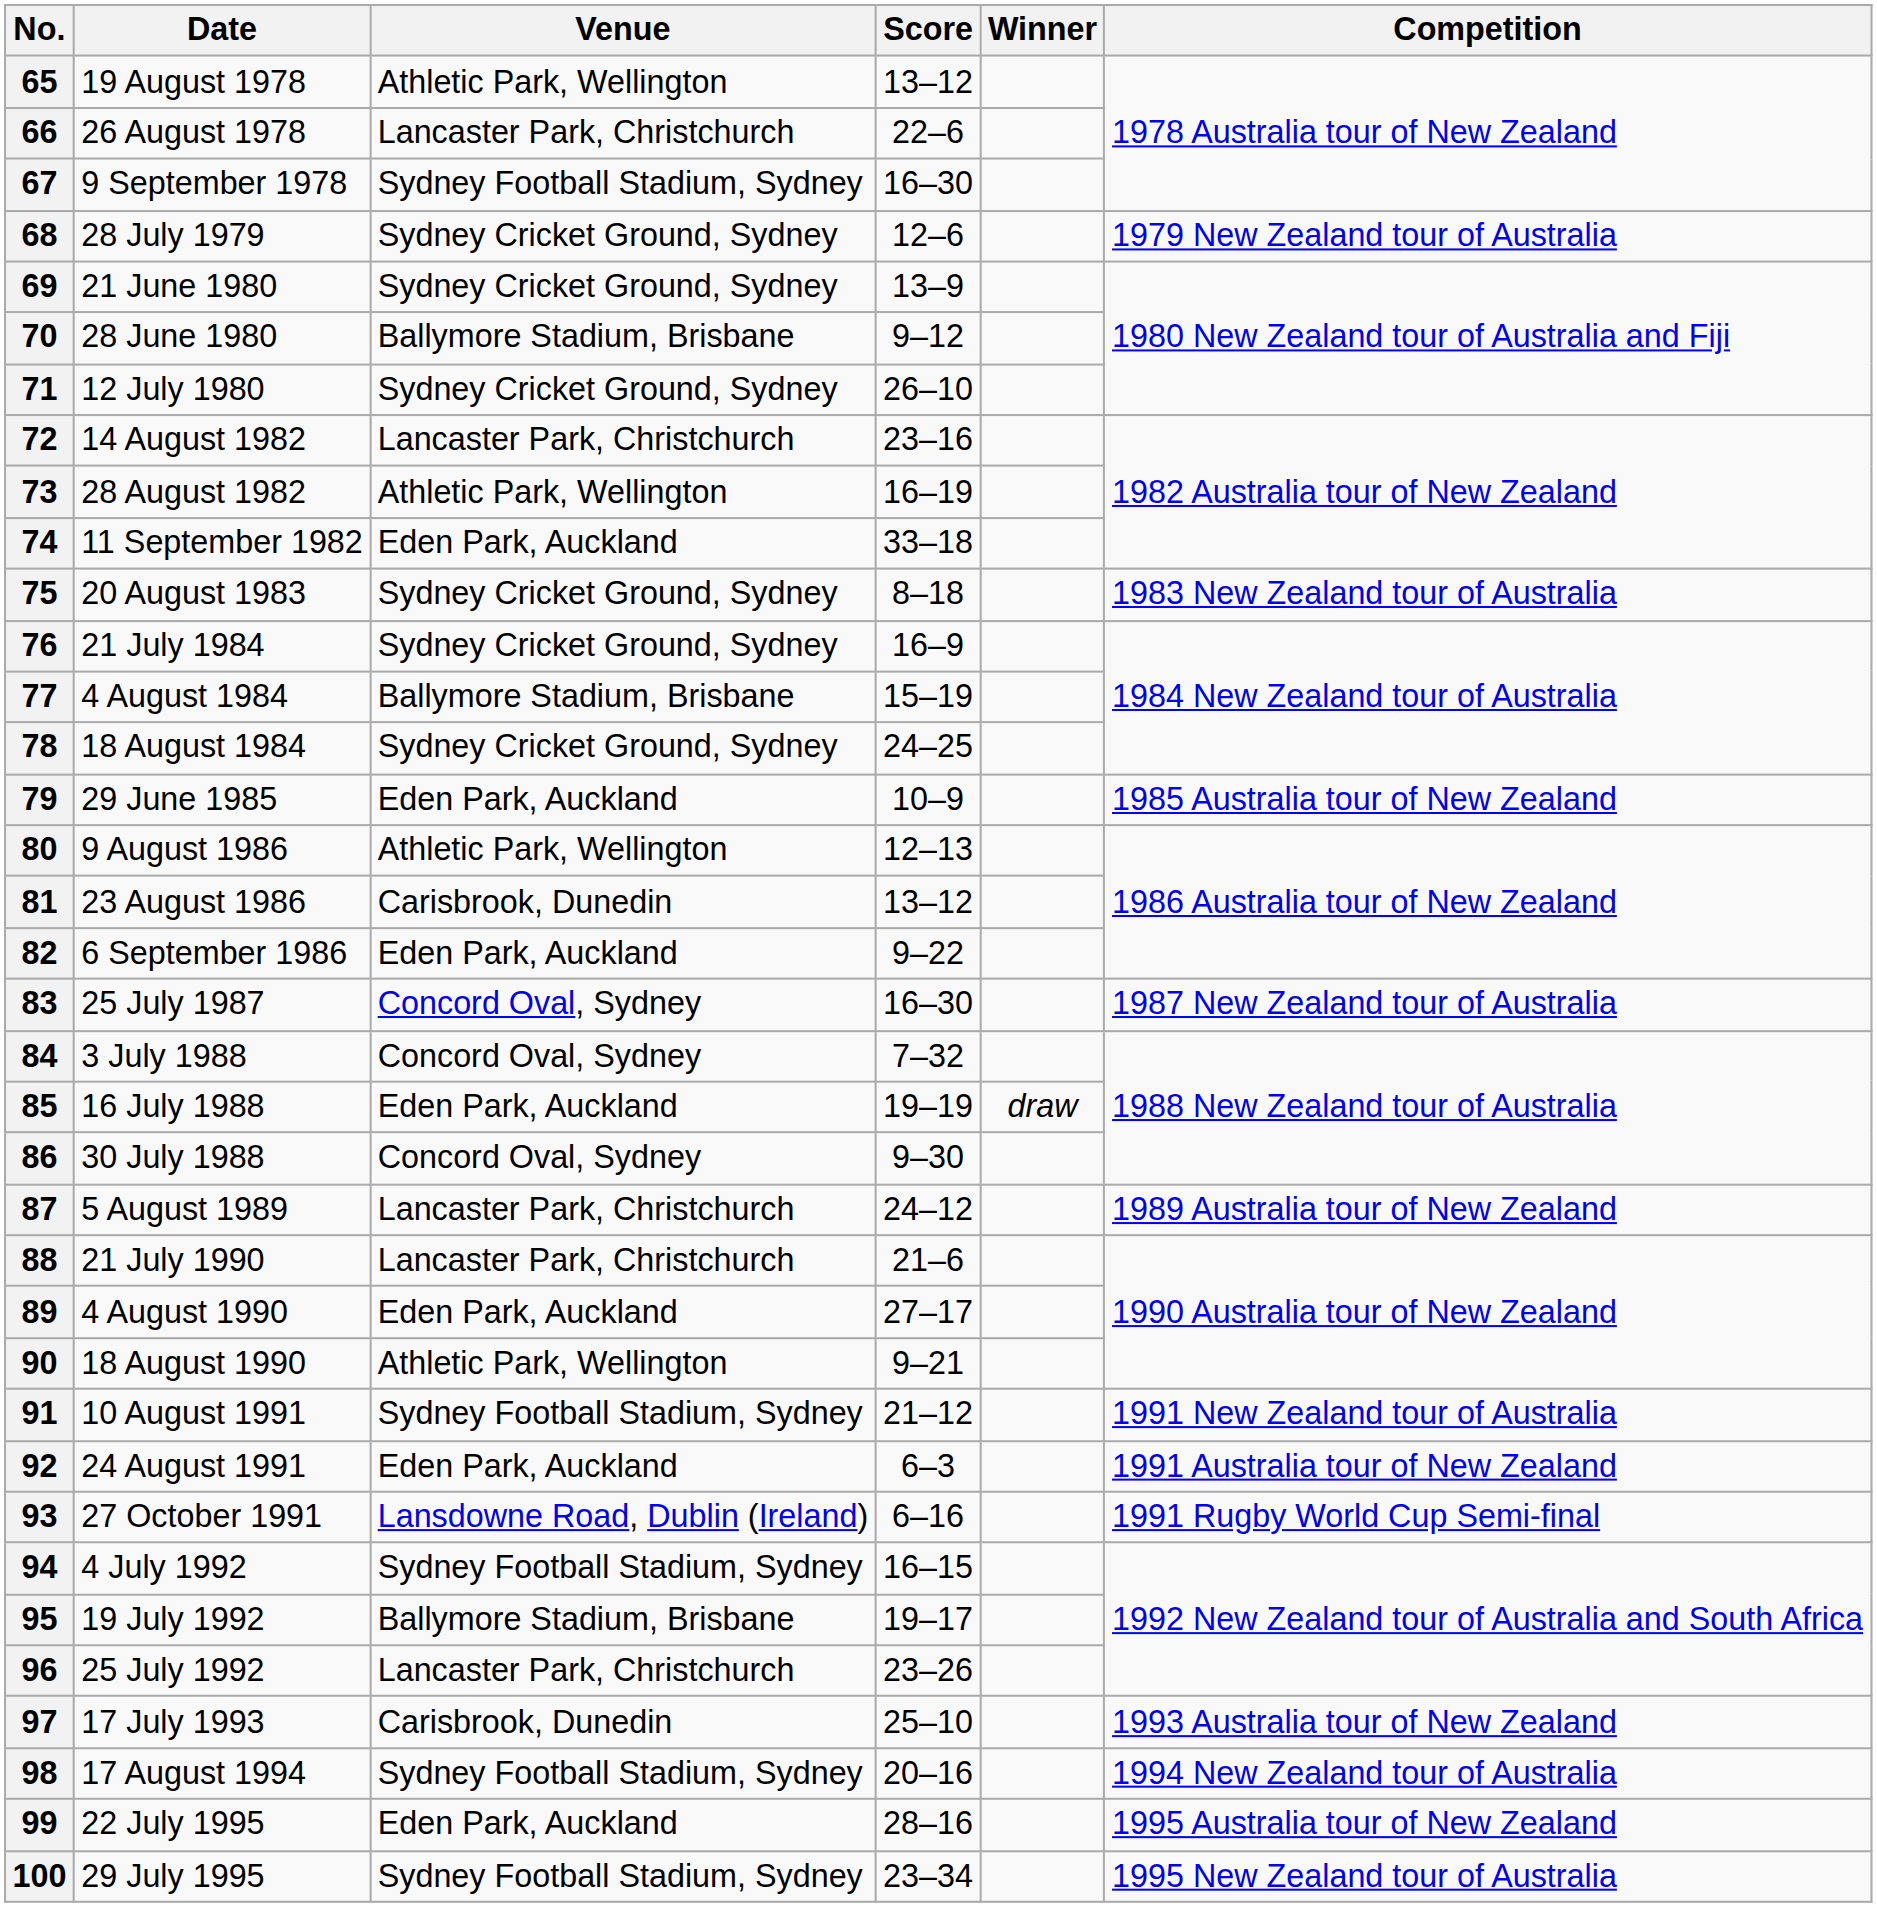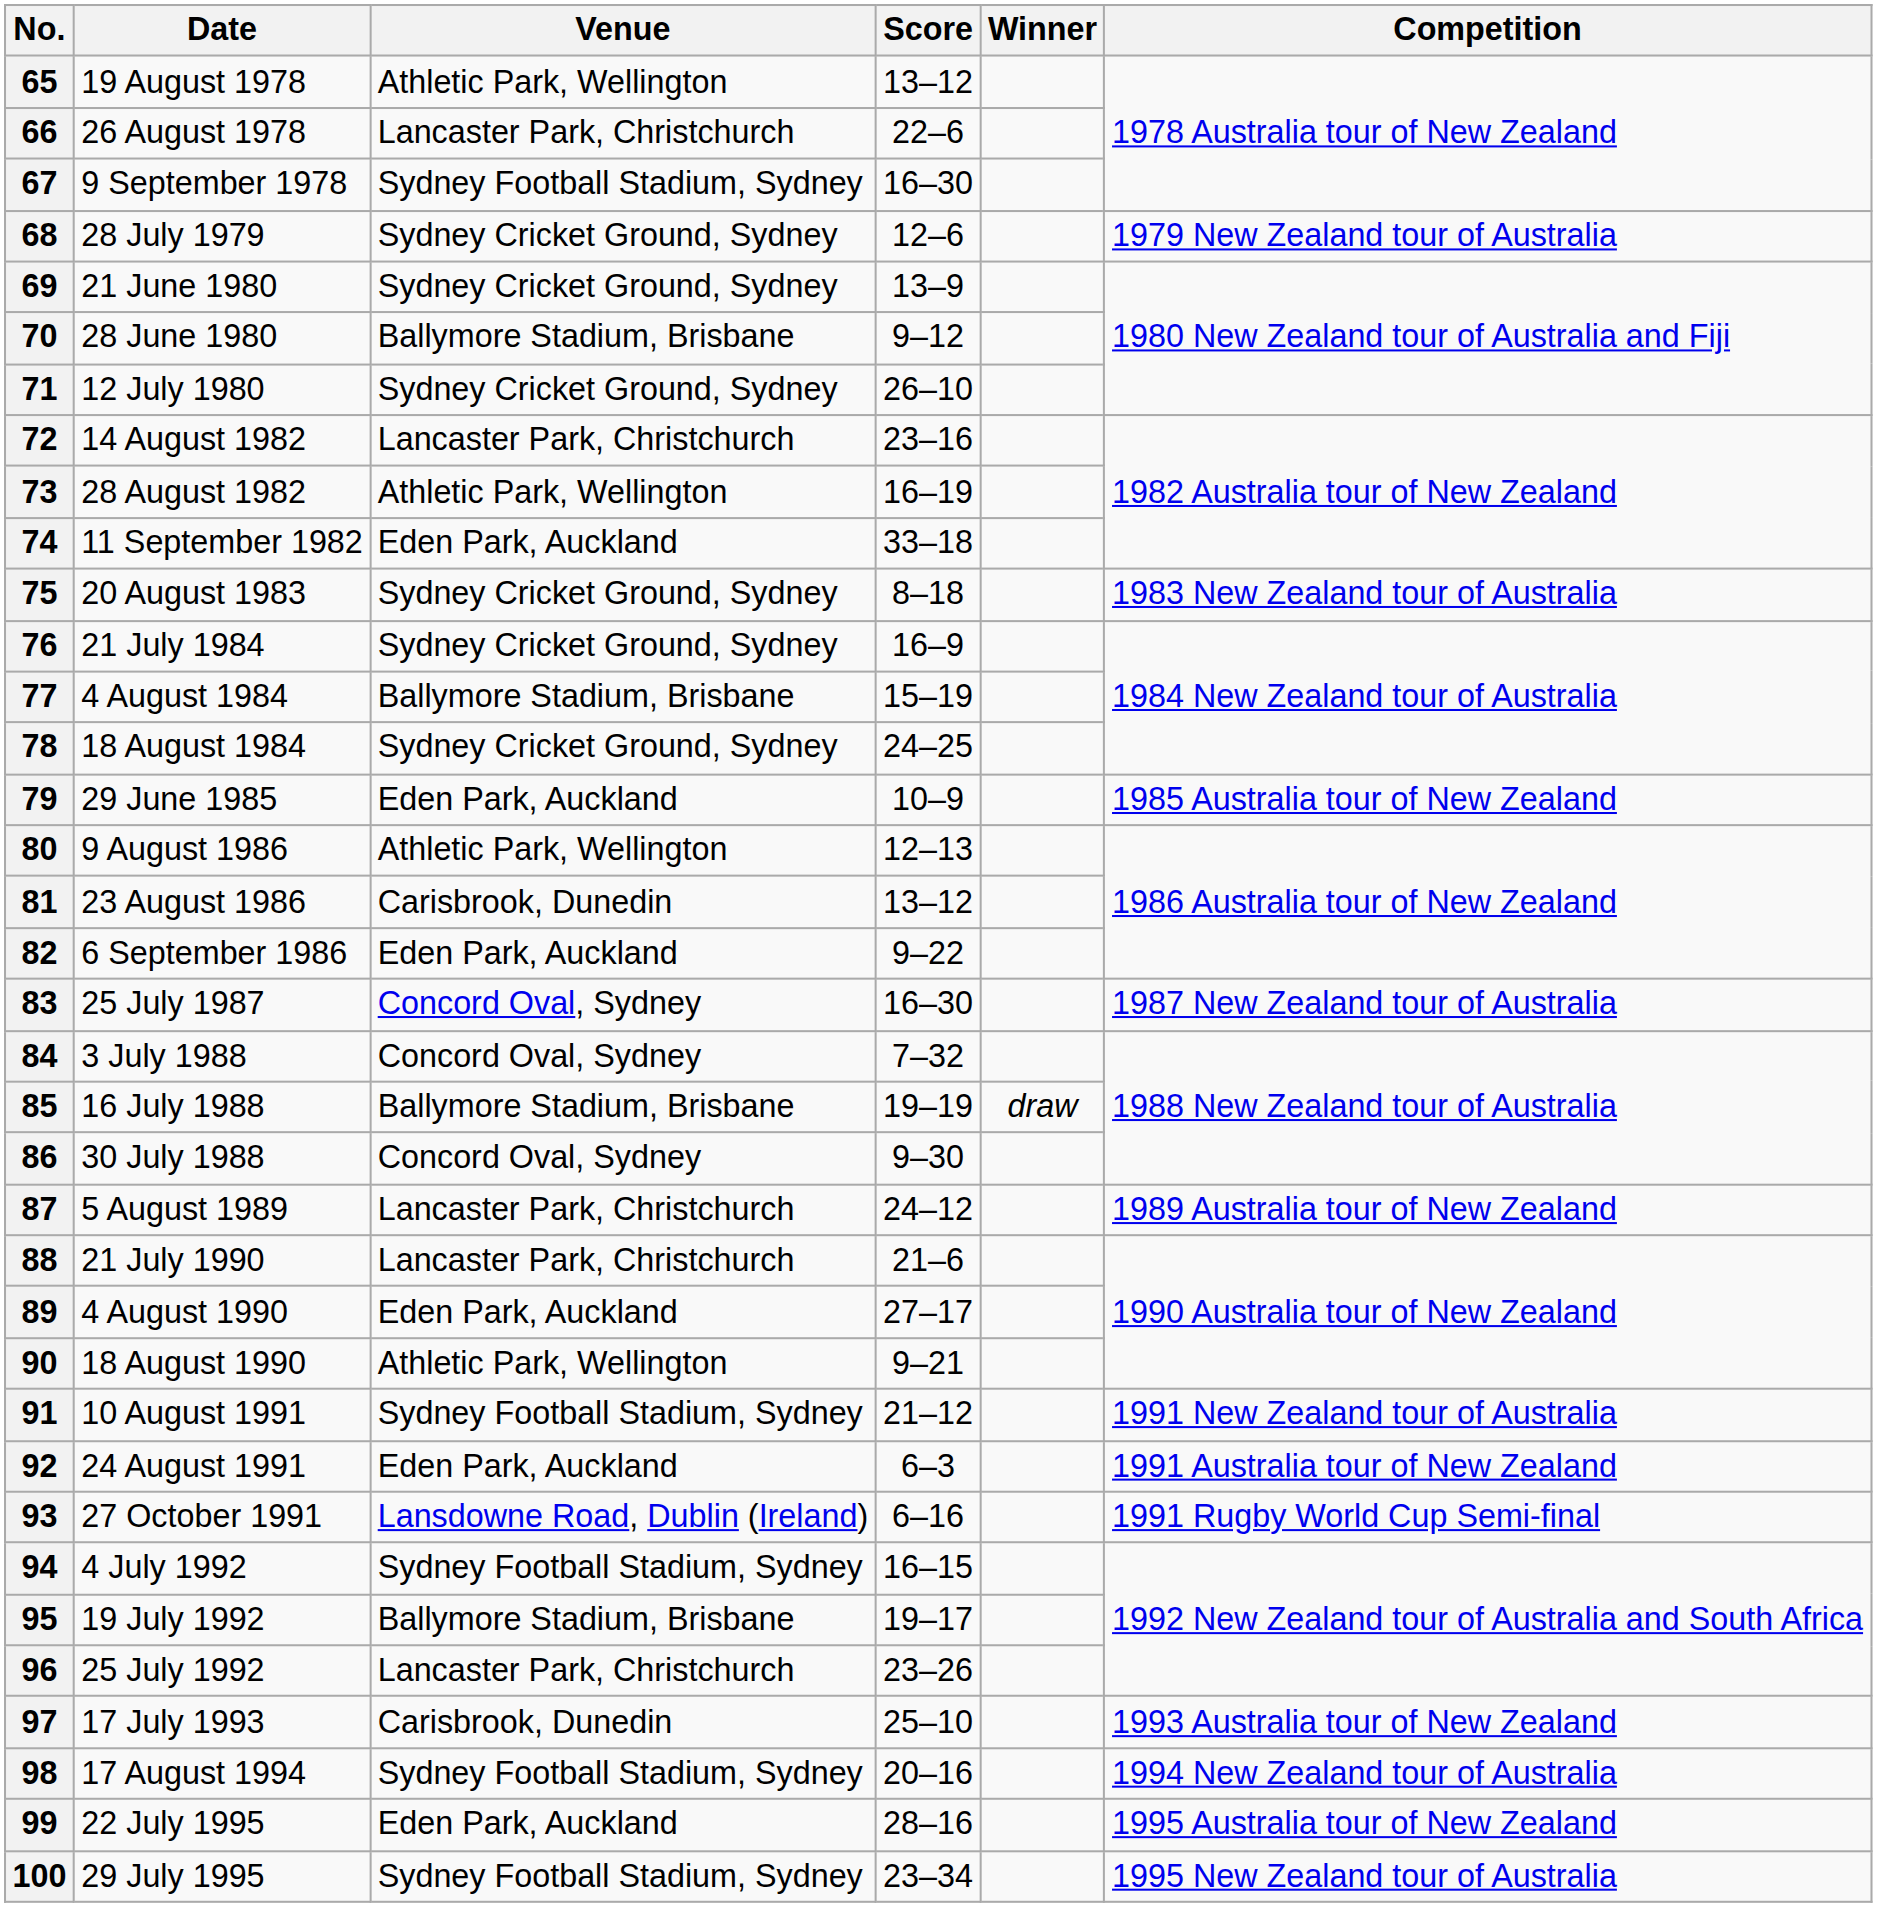85 | Venue: Eden Park, Auckland -> Ballymore Stadium, Brisbane
